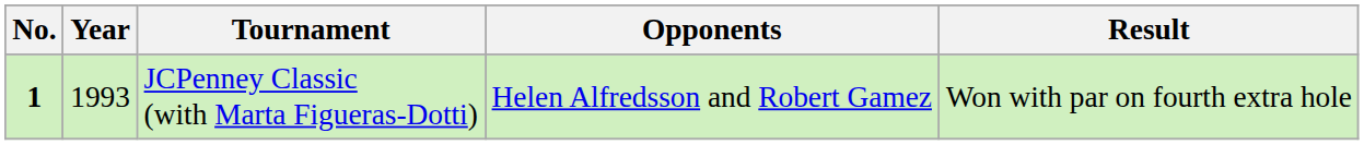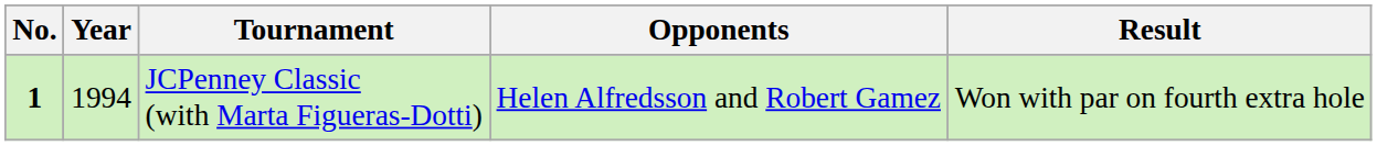JCPenney Classic (with Marta Figueras-Dotti) | Year: 1993 -> 1994
